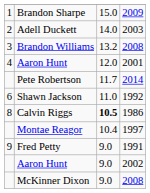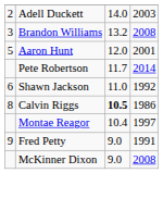- row: 1 | Brandon Sharpe | 15.0 | 2009
Aaron Hunt / 2001 | column 1: 4 -> 5
- row: Aaron Hunt | 9.0 | 2002
